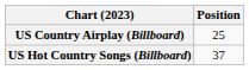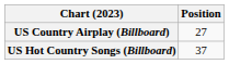US Country Airplay (Billboard) | Position: 25 -> 27
